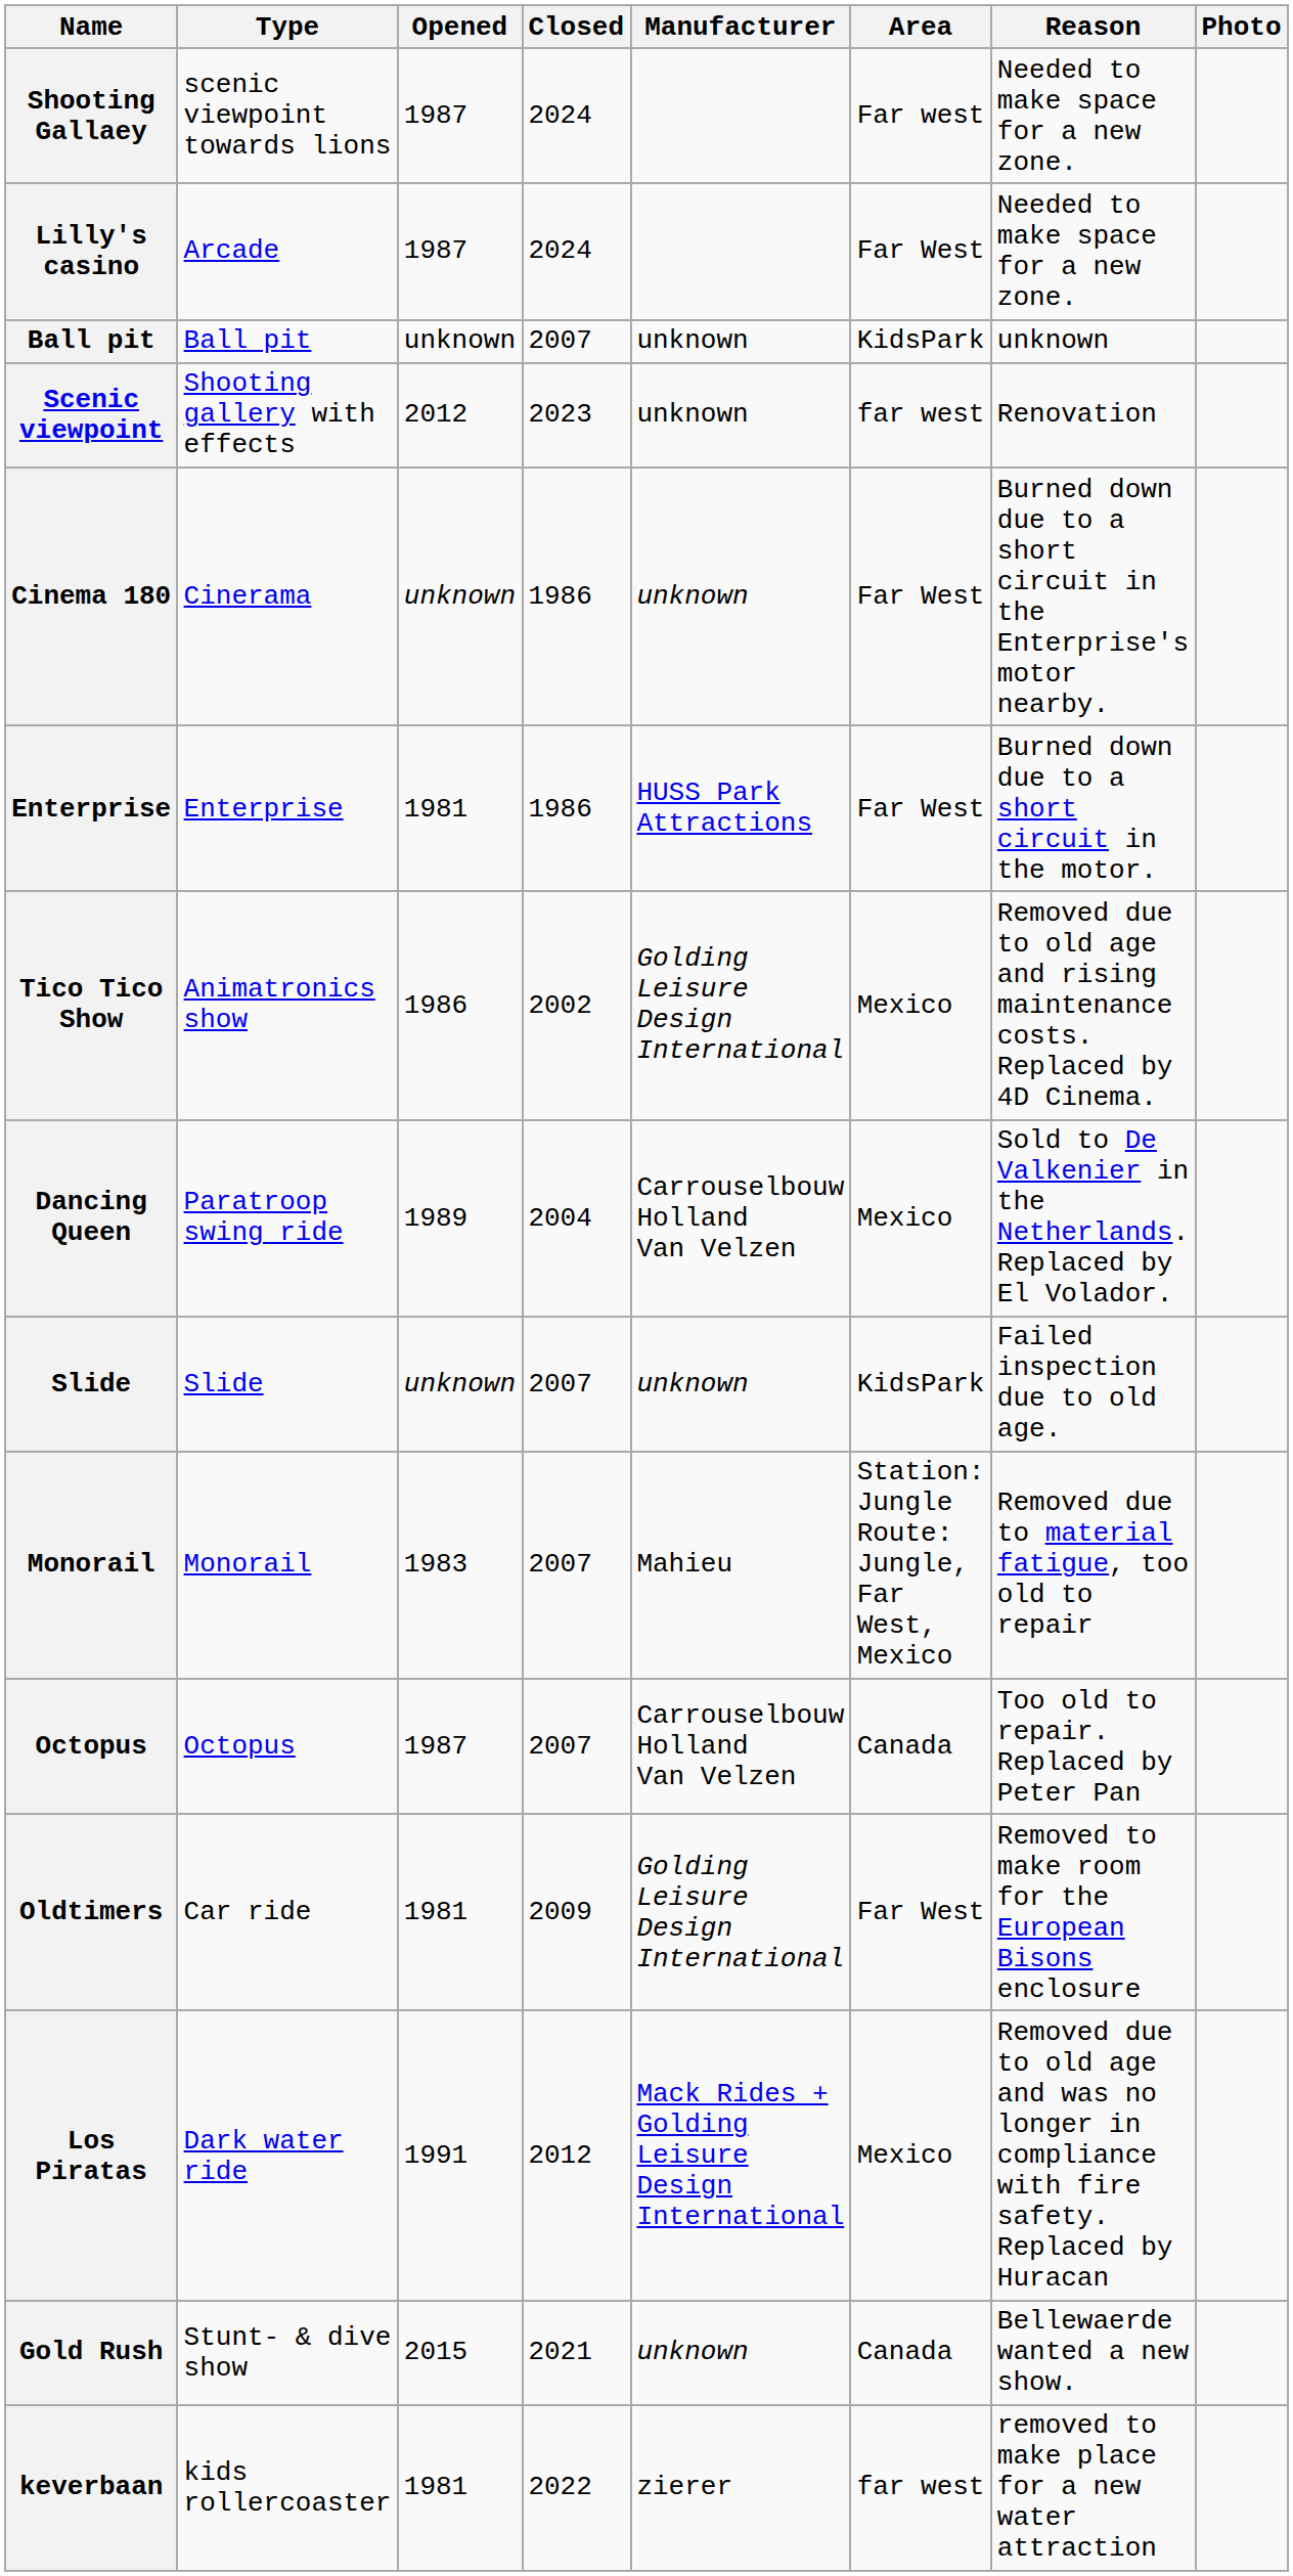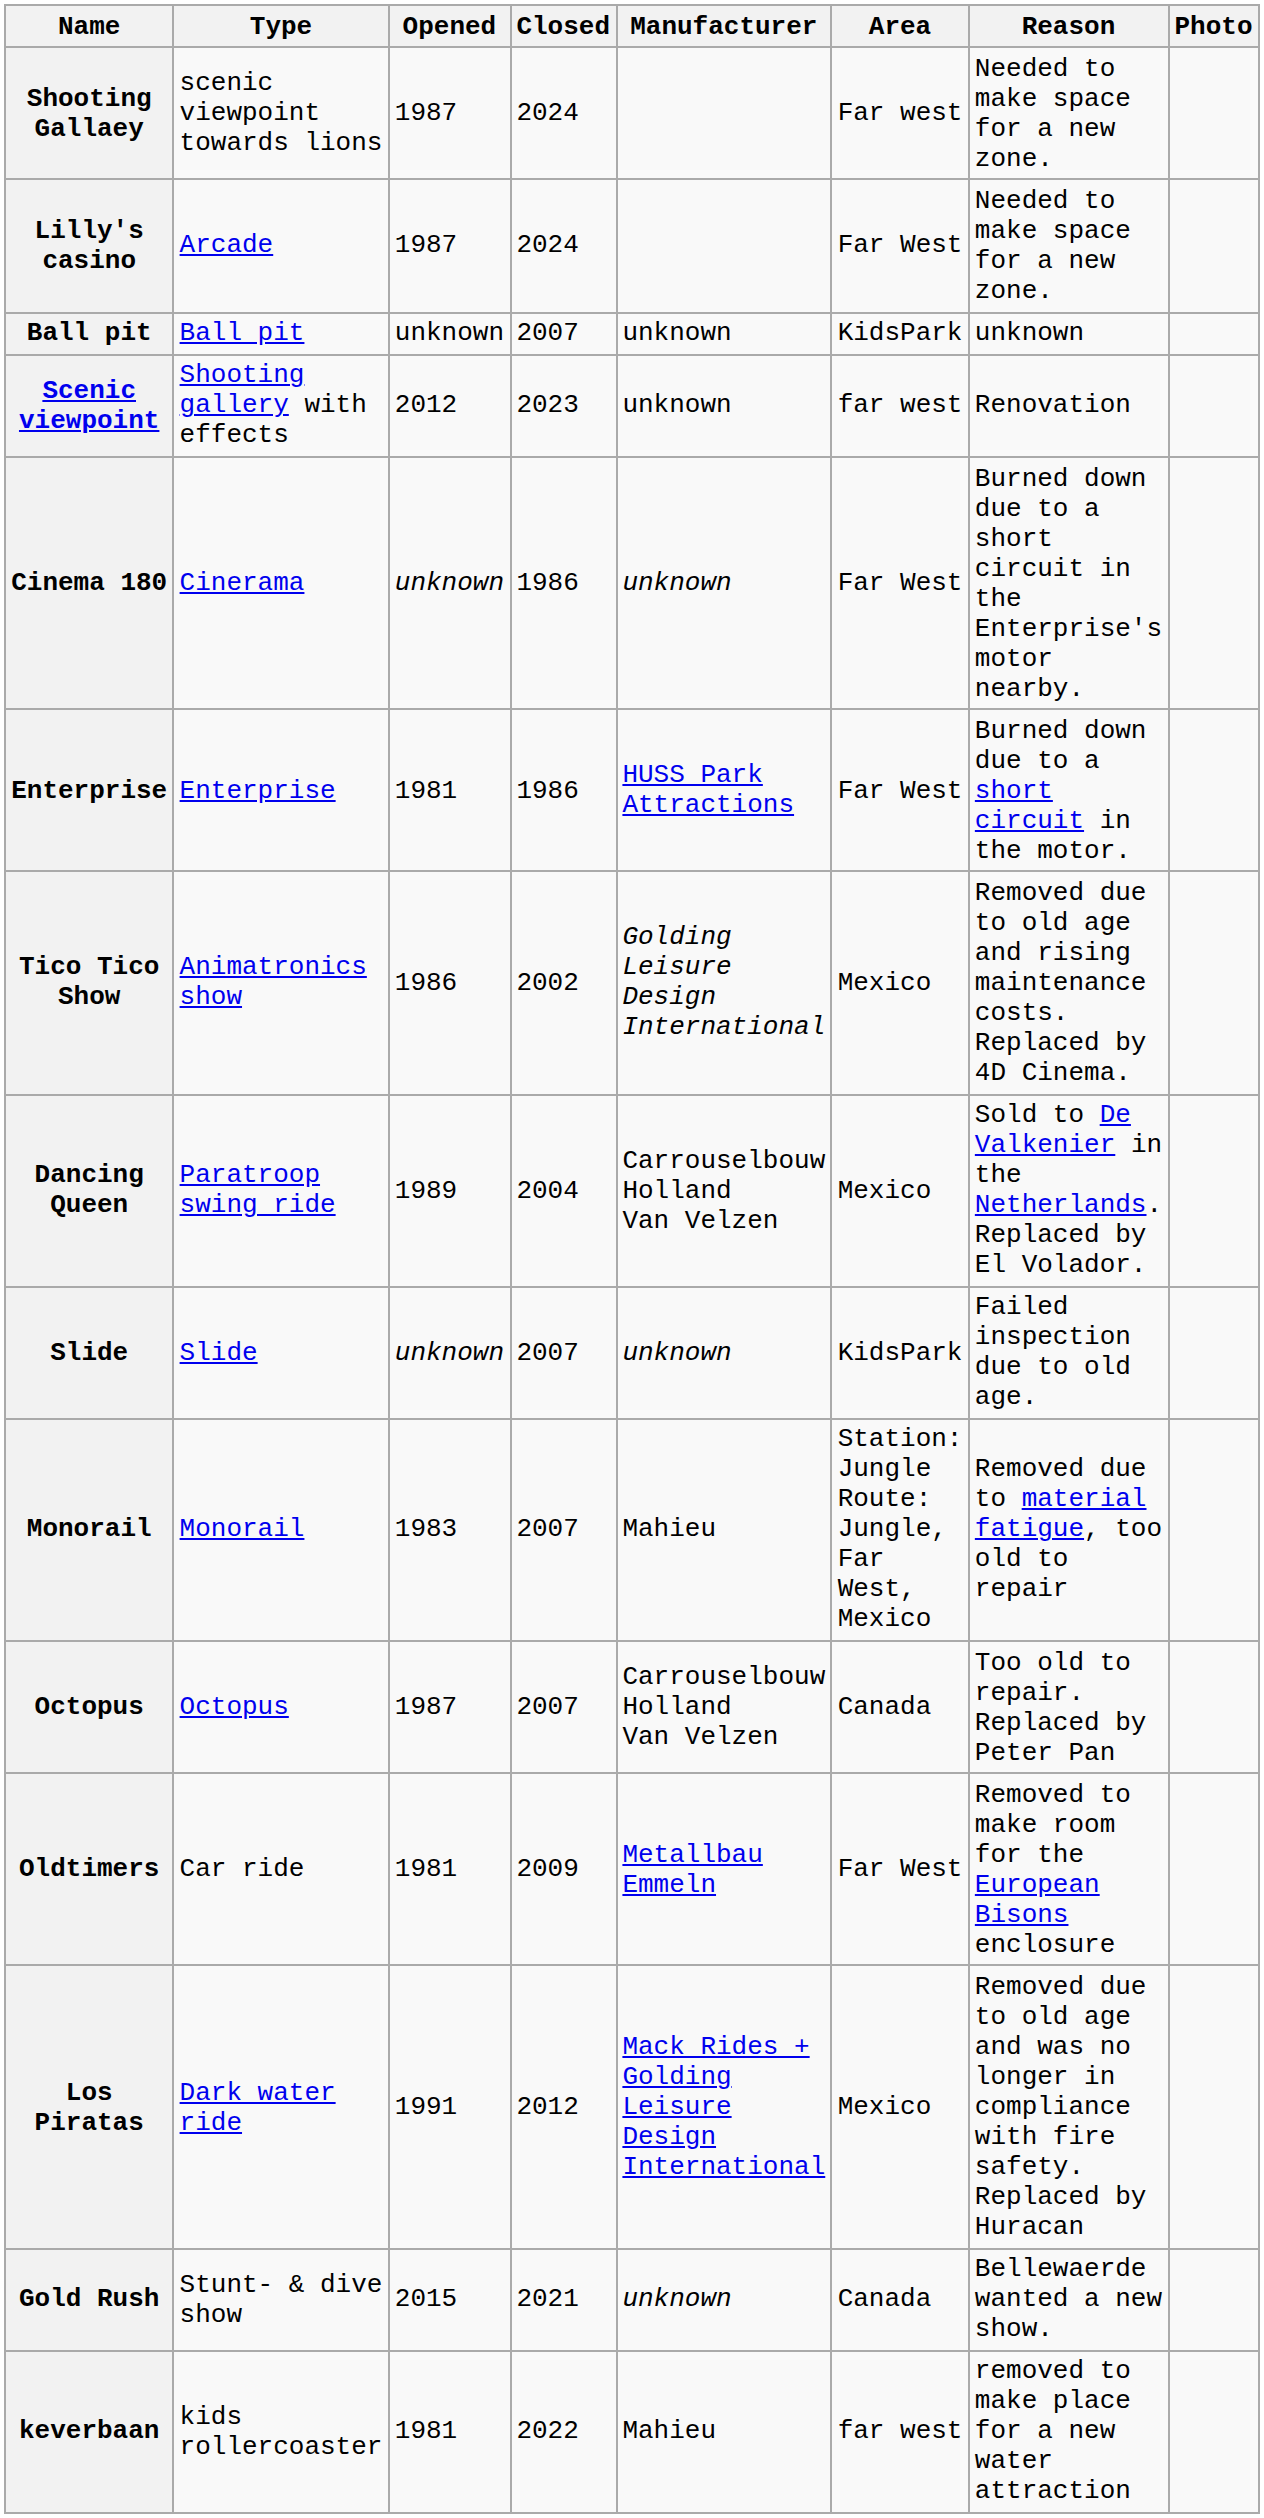Oldtimers | Manufacturer: Golding Leisure Design International -> Metallbau Emmeln
keverbaan | Manufacturer: zierer -> Mahieu
